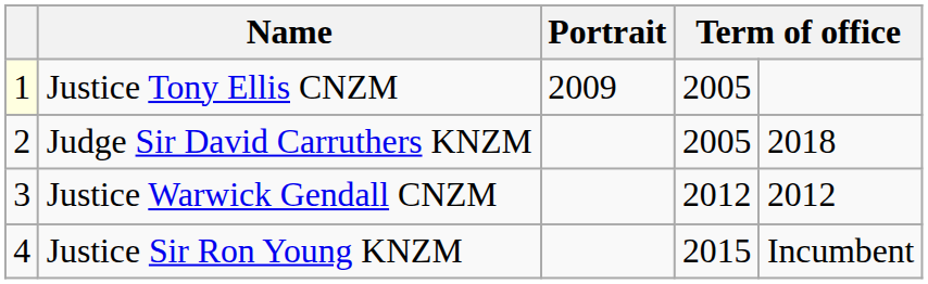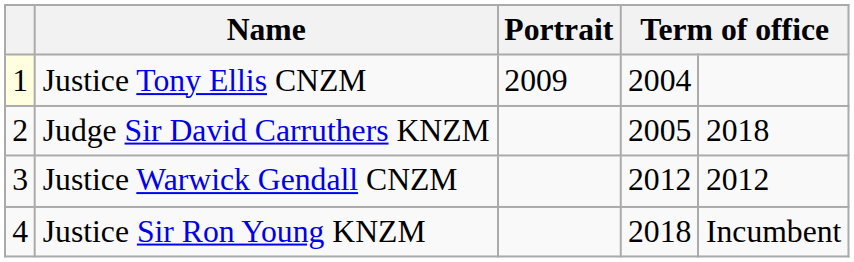Justice Tony Ellis CNZM | column 4: 2005 -> 2004
Justice Sir Ron Young KNZM | column 4: 2015 -> 2018
